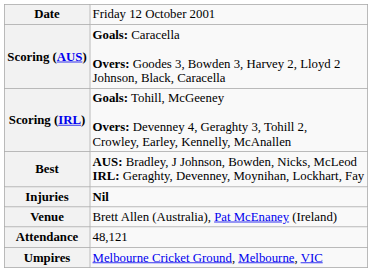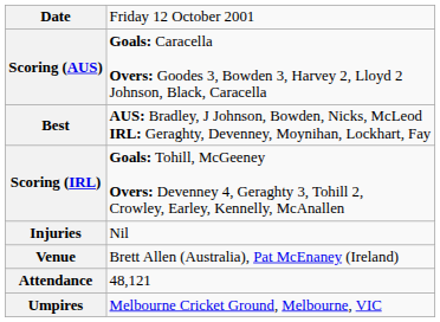rows swapped: Scoring (IRL) <-> Best
Injuries | column 2: bold -> normal
